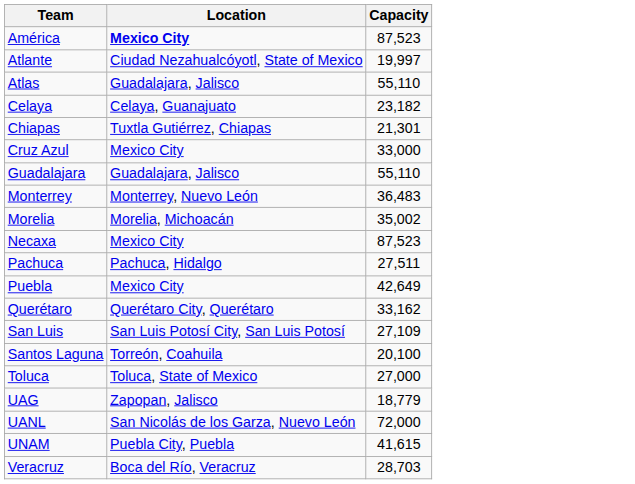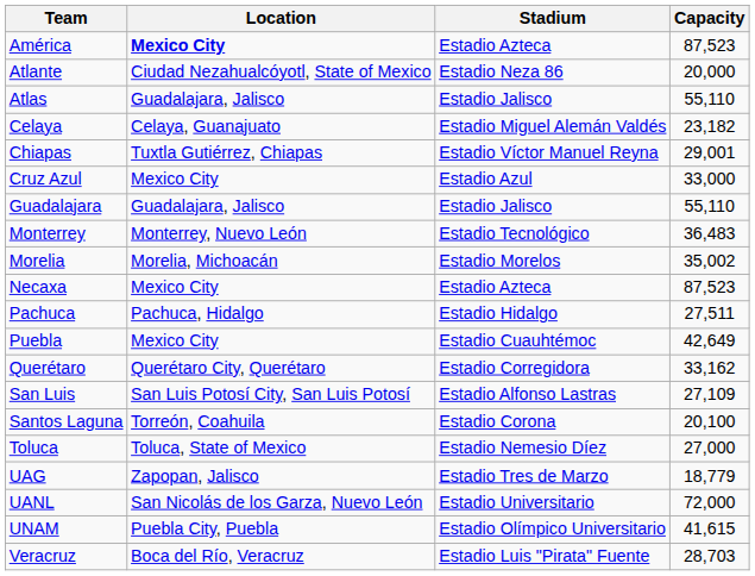+ column: Stadium | Estadio Azteca | Estadio Neza 86 | Estadio Jalisco | Estadio Miguel Alemán Valdés | Estadio Víctor Manuel Reyna | Estadio Azul | Estadio Jalisco | Estadio Tecnológico | Estadio Morelos | Estadio Azteca | Estadio Hidalgo | Estadio Cuauhtémoc | Estadio Corregidora | Estadio Alfonso Lastras | Estadio Corona | Estadio Nemesio Díez | Estadio Tres de Marzo | Estadio Universitario | Estadio Olímpico Universitario | Estadio Luis "Pirata" Fuente
Atlante | Capacity: 19,997 -> 20,000
Chiapas | Capacity: 21,301 -> 29,001
